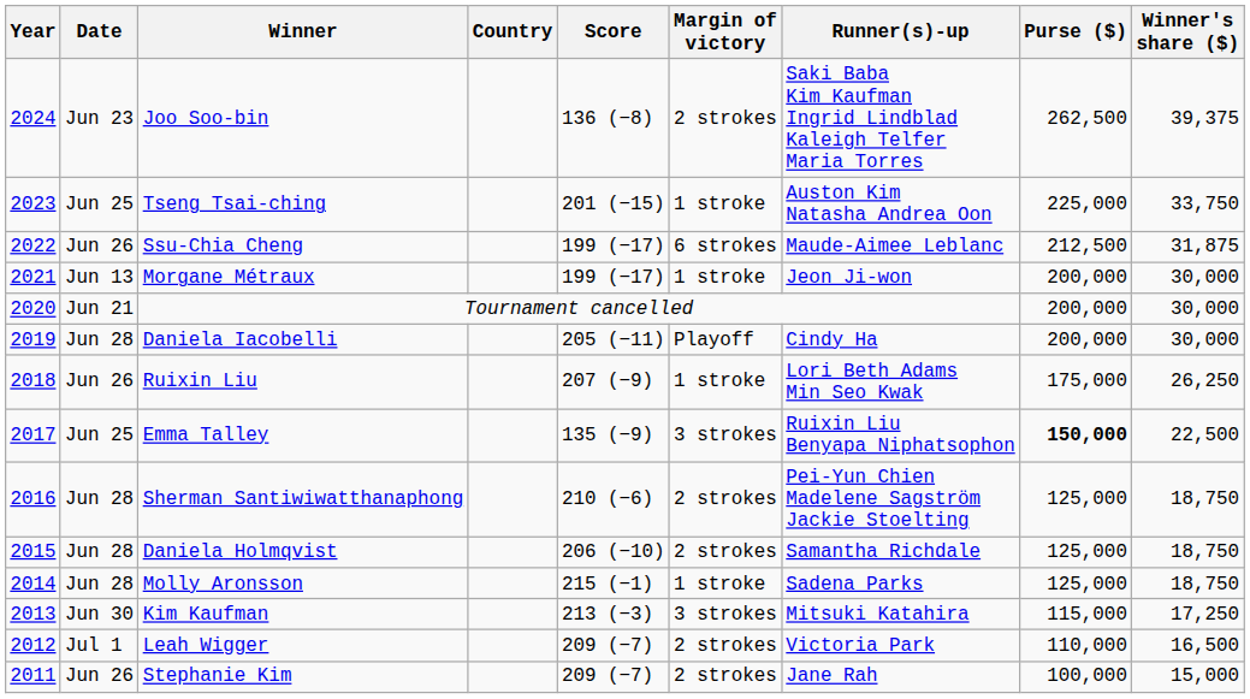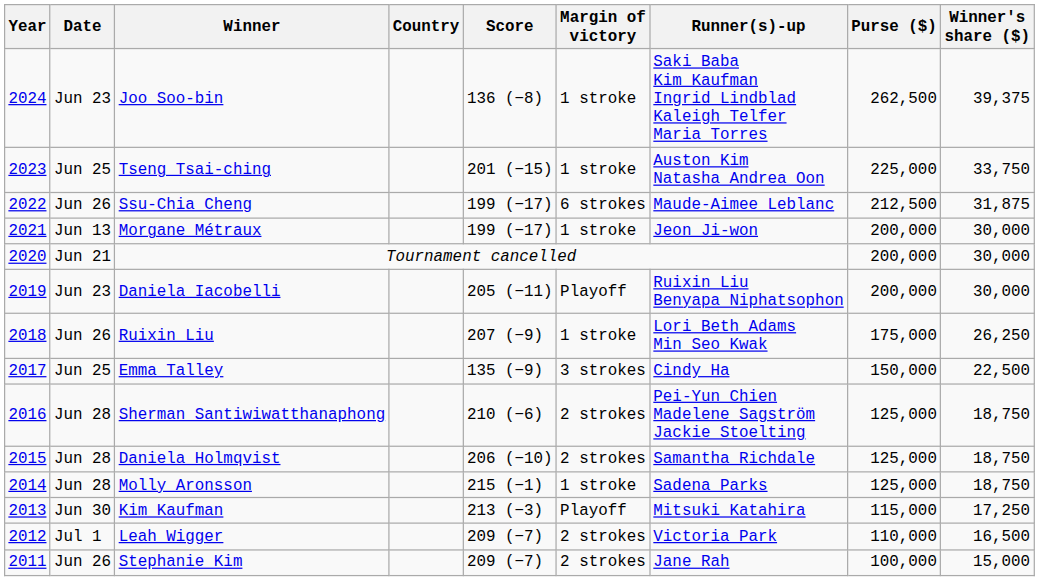Joo Soo-bin | Margin of victory: 2 strokes -> 1 stroke
Daniela Iacobelli | Date: Jun 28 -> Jun 23
Daniela Iacobelli | Runner(s)-up: Cindy Ha -> Ruixin Liu Benyapa Niphatsophon
Emma Talley | Runner(s)-up: Ruixin Liu Benyapa Niphatsophon -> Cindy Ha
Emma Talley | Purse ($): bold -> normal
Kim Kaufman | Margin of victory: 3 strokes -> Playoff
